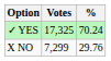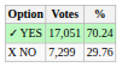✓ YES | Votes: 17,325 -> 17,051
